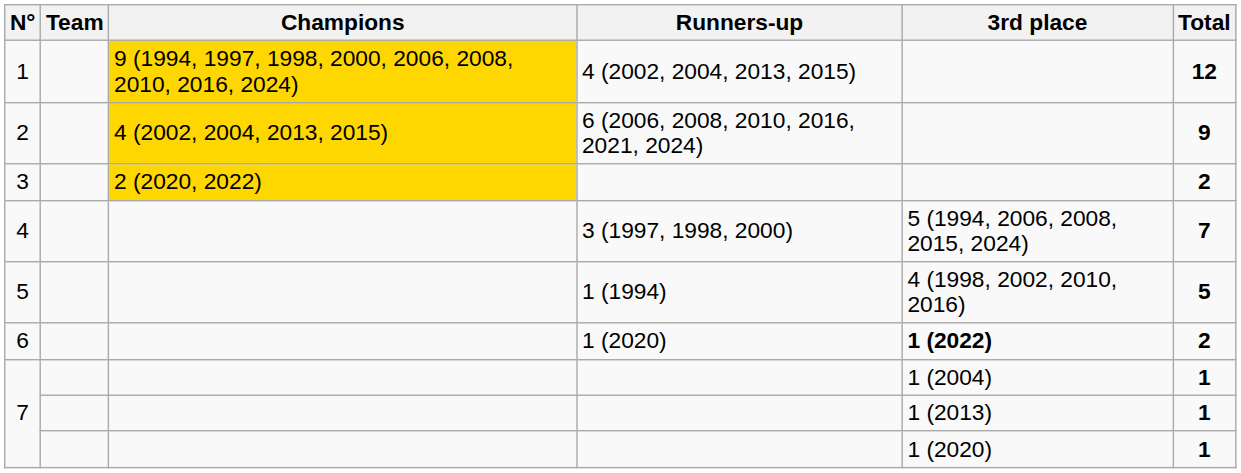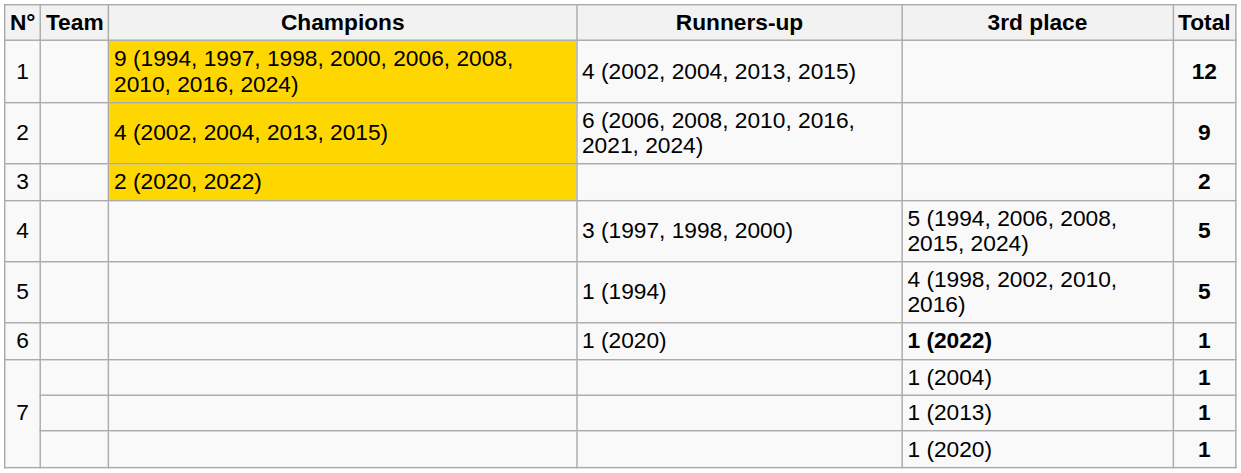4 | Total: 7 -> 5
6 | Total: 2 -> 1
